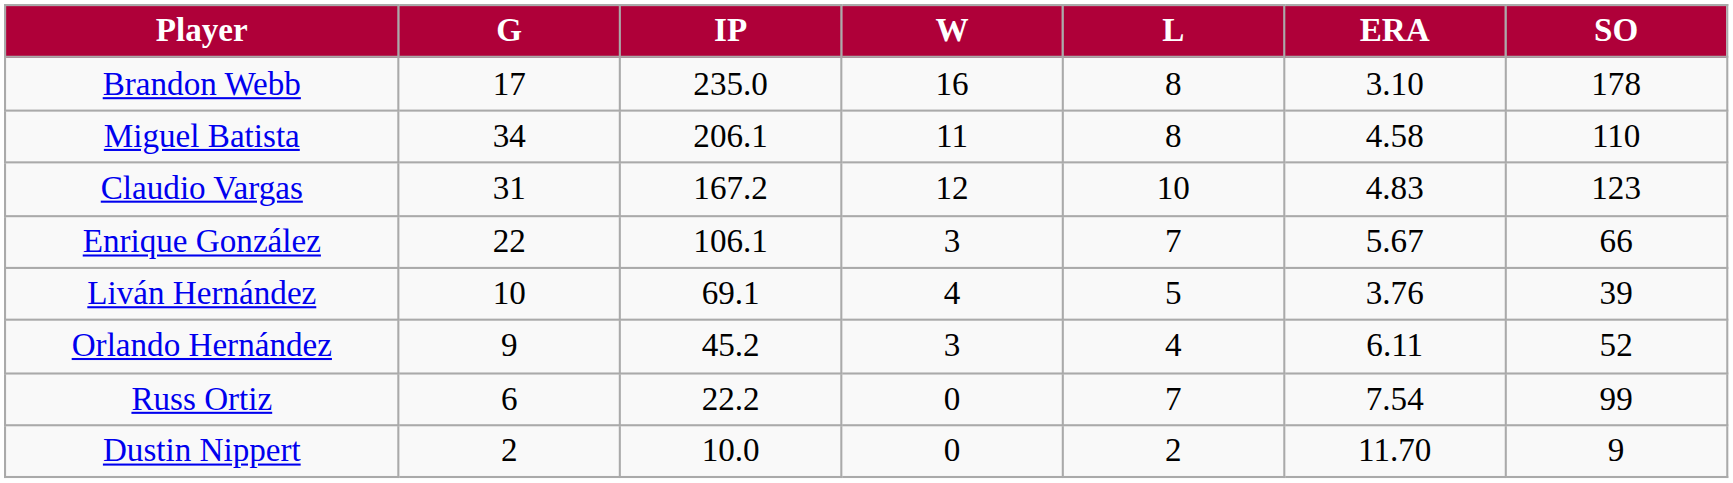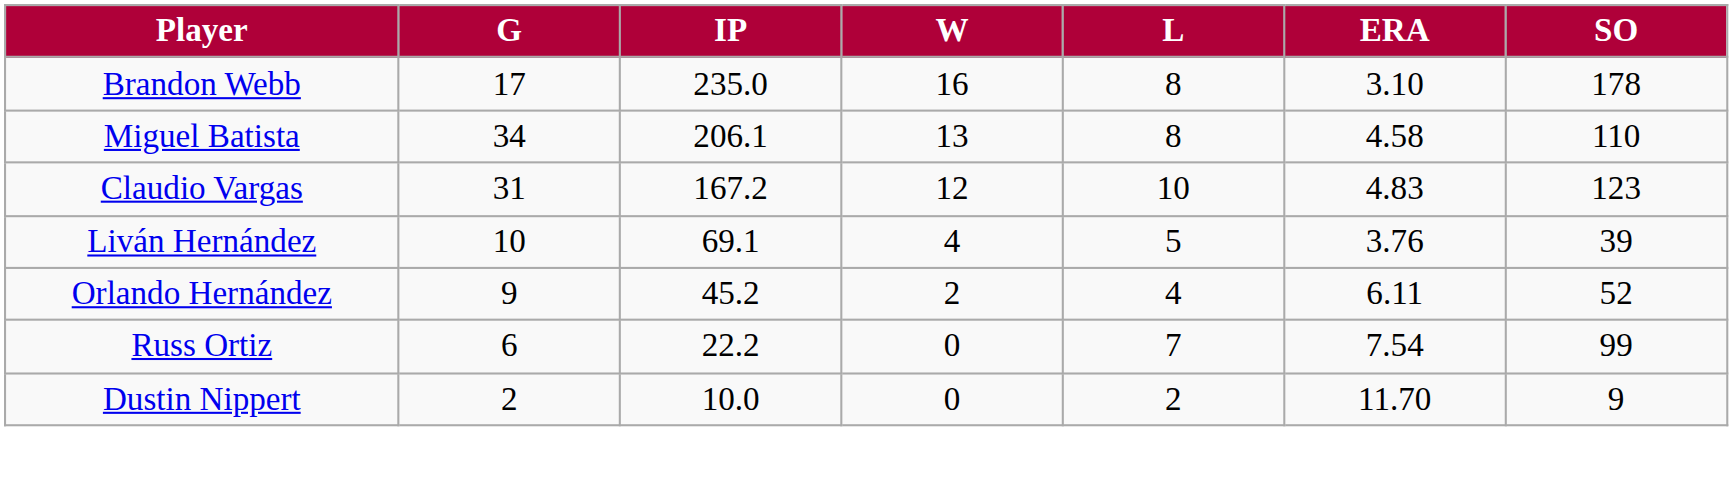Miguel Batista | W: 11 -> 13
- row: Enrique González | 22 | 106.1 | 3 | 7 | 5.67 | 66
Orlando Hernández | W: 3 -> 2
